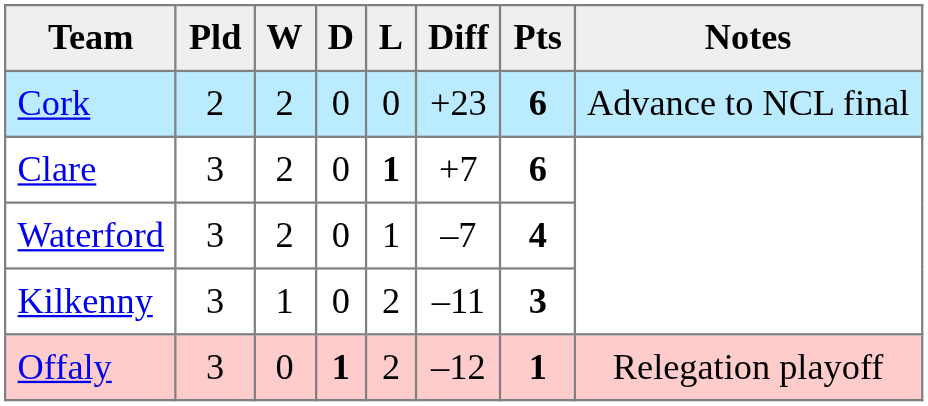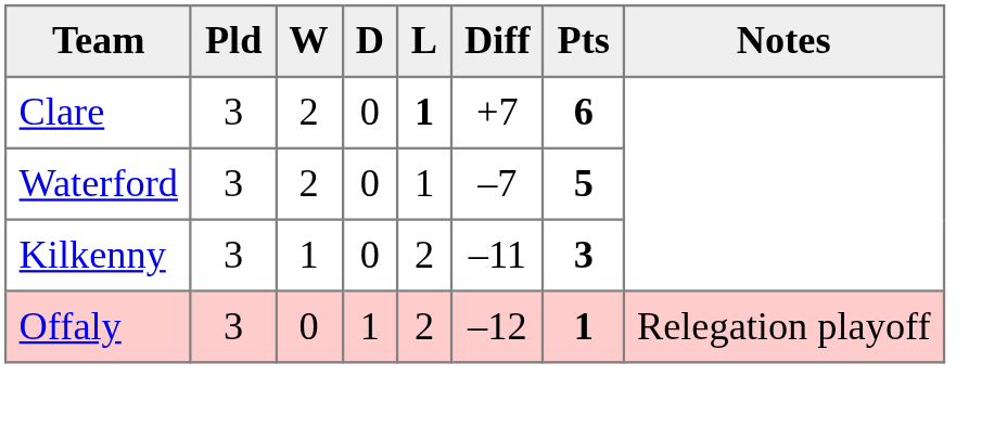- row: Cork | 2 | 2 | 0 | 0 | +23 | 6 | Advance to NCL final
Waterford | Pts: 4 -> 5
Offaly | D: bold -> normal
